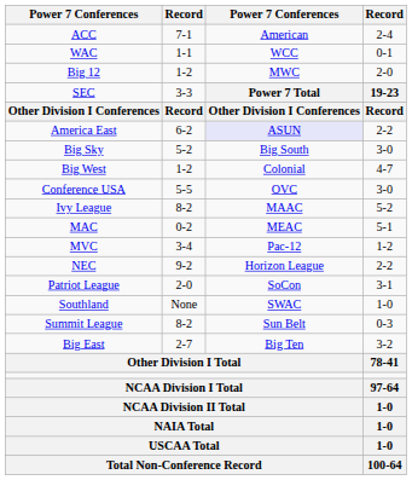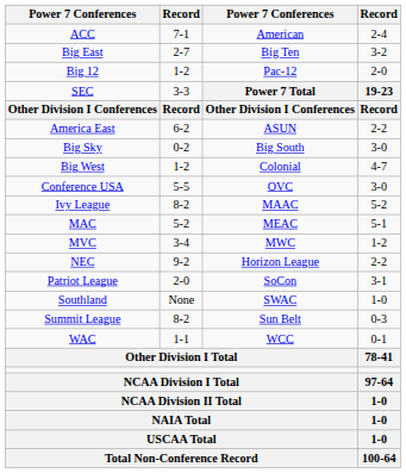rows swapped: Big East <-> WAC
Big 12 | column 3: MWC -> Pac-12
America East | column 3: lavender background -> no background
Big Sky | column 2: 5-2 -> 0-2
MAC | column 2: 0-2 -> 5-2
MVC | column 3: Pac-12 -> MWC
